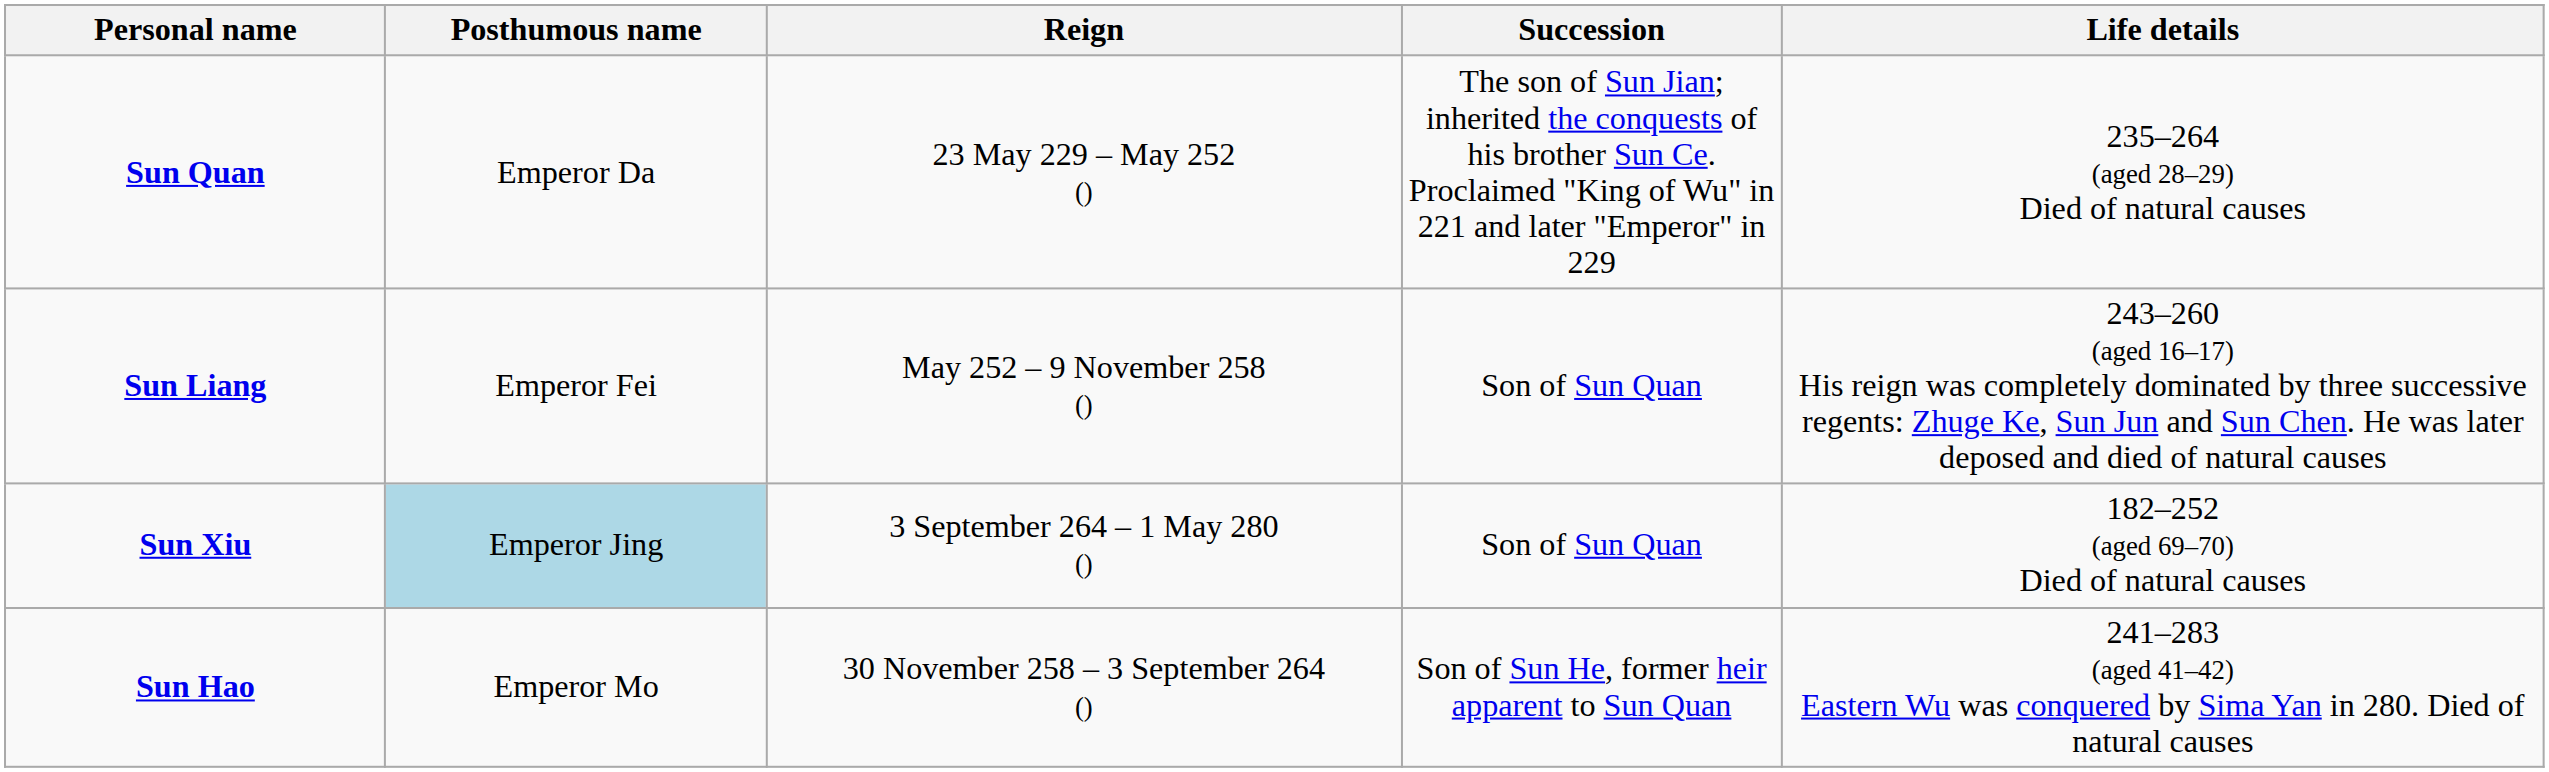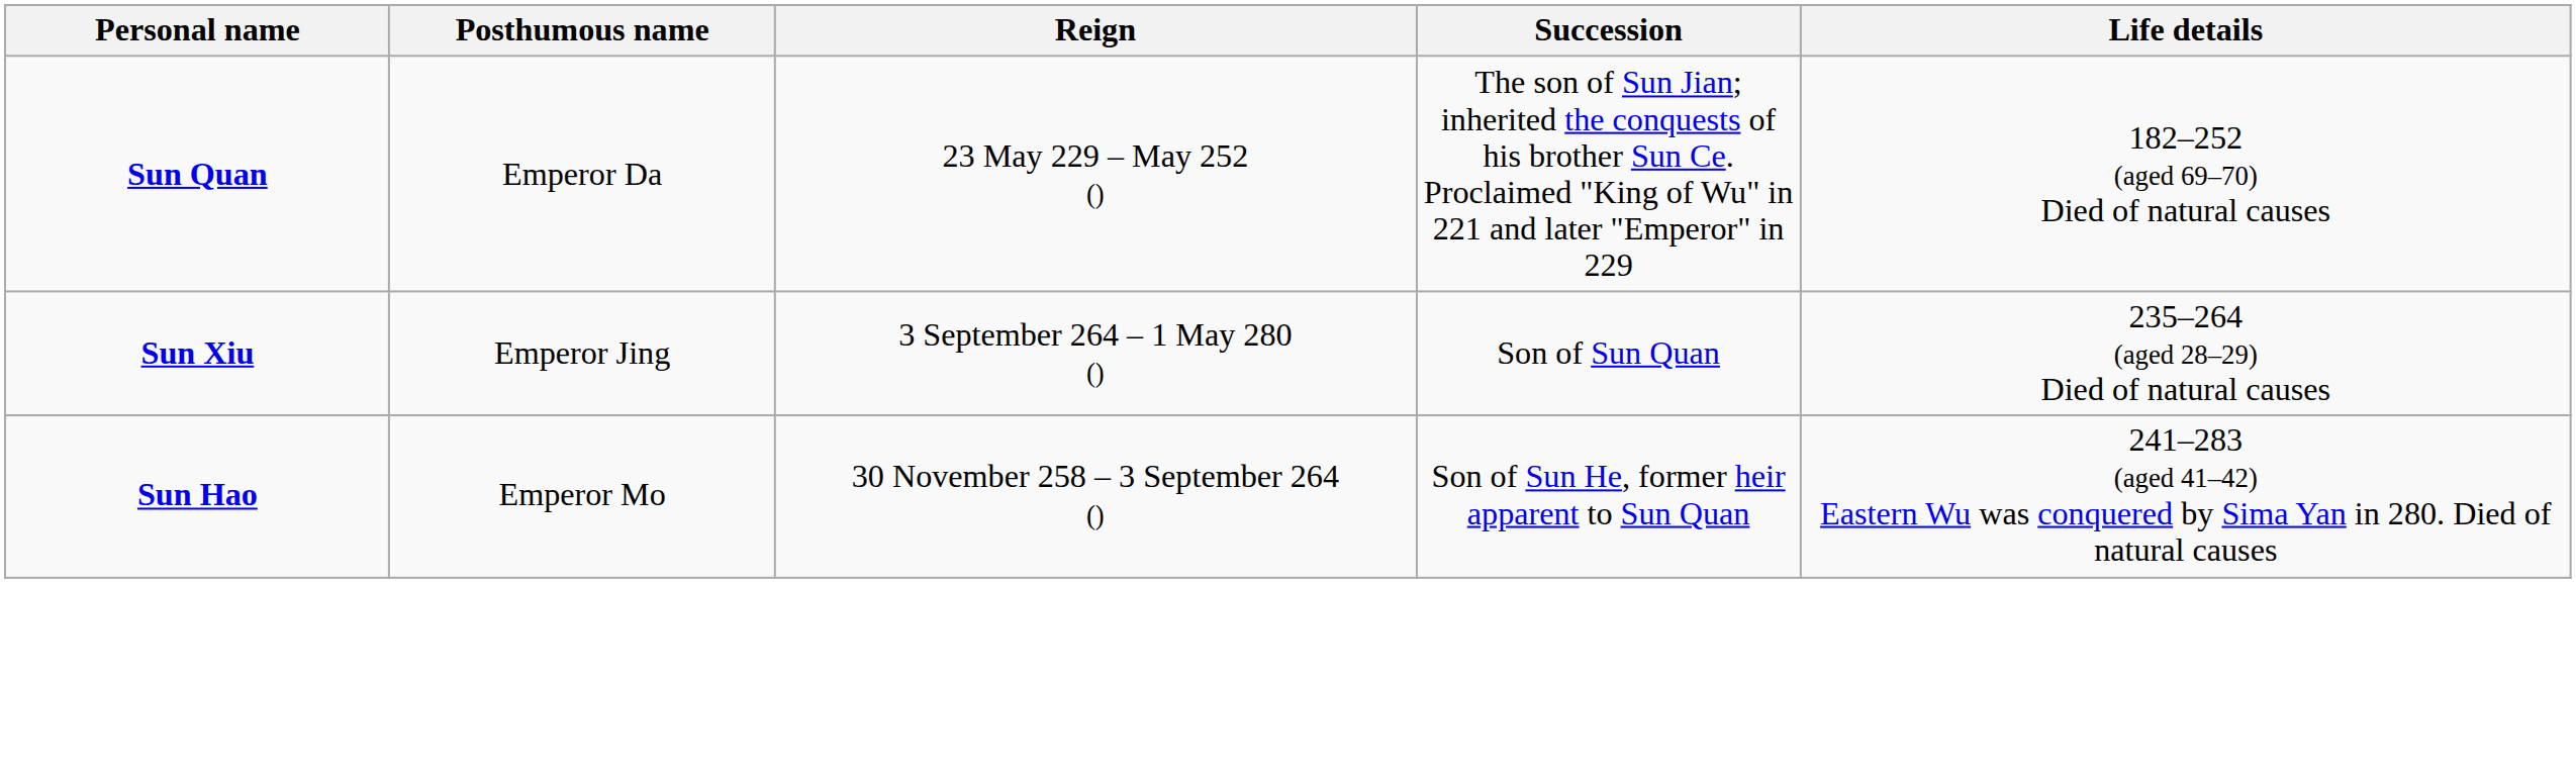Sun Quan | Life details: 235–264 (aged 28–29) Died of natural causes -> 182–252 (aged 69–70) Died of natural causes
- row: Sun Liang | Emperor Fei | May 252 – 9 November 258 () | Son of Sun Quan | 243–260 (aged 16–17) His reign was completely dominated by three successive regents: Zhuge Ke, Sun Jun and Sun Chen. He was later deposed and died of natural causes
Sun Xiu | Posthumous name: lightblue background -> no background
Sun Xiu | Life details: 182–252 (aged 69–70) Died of natural causes -> 235–264 (aged 28–29) Died of natural causes
